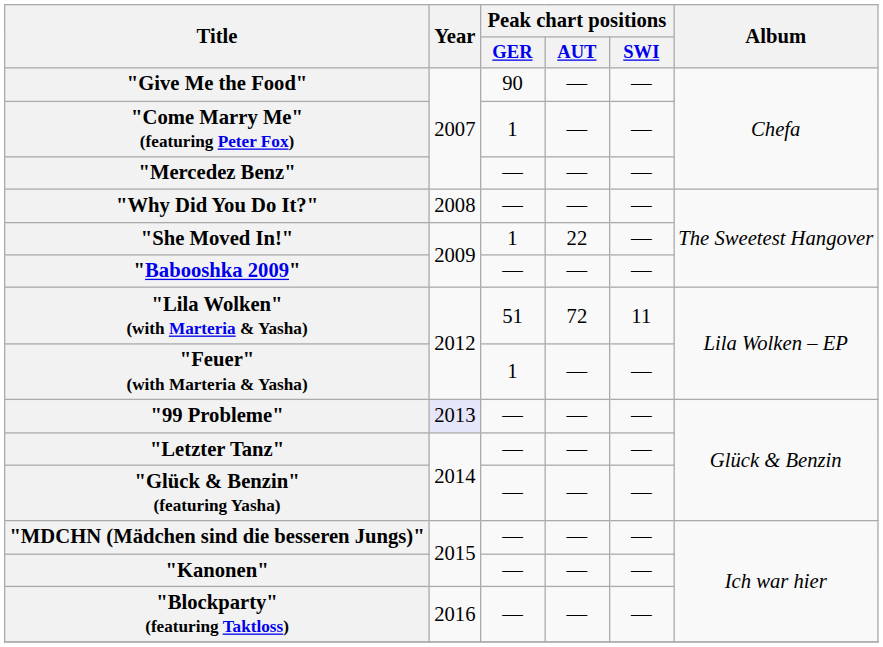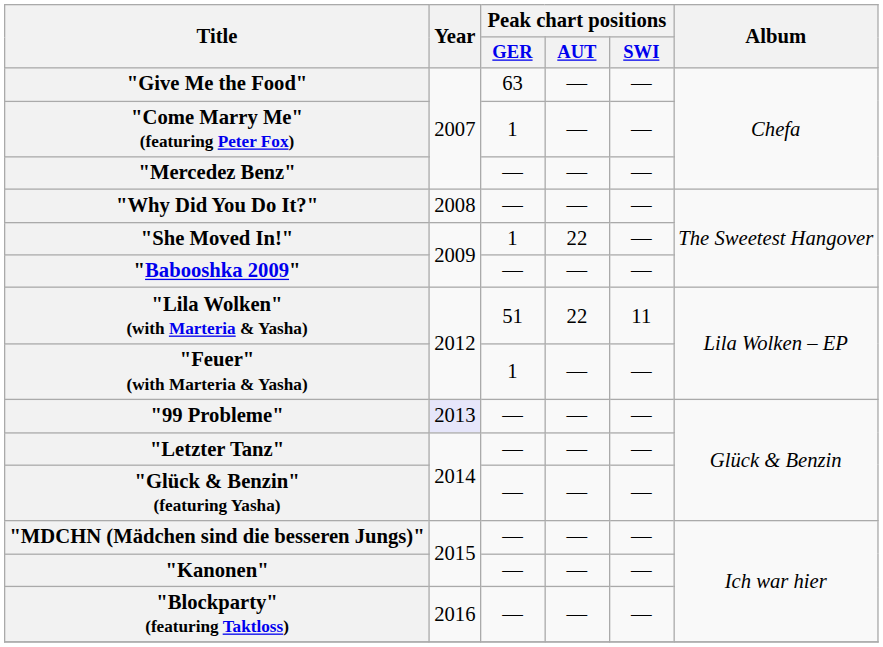"Give Me the Food" | Peak chart positions / GER: 90 -> 63
"Lila Wolken" (with Marteria & Yasha) | Peak chart positions / AUT: 72 -> 22
